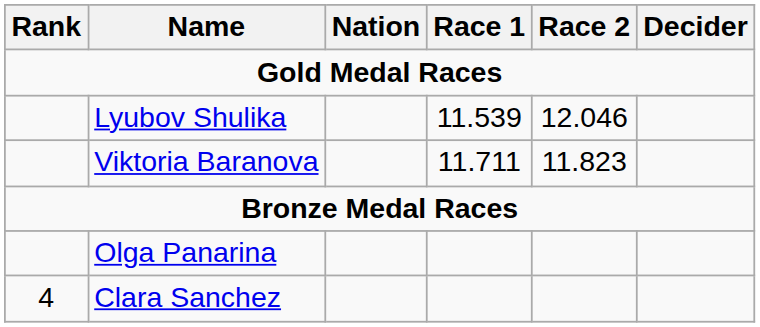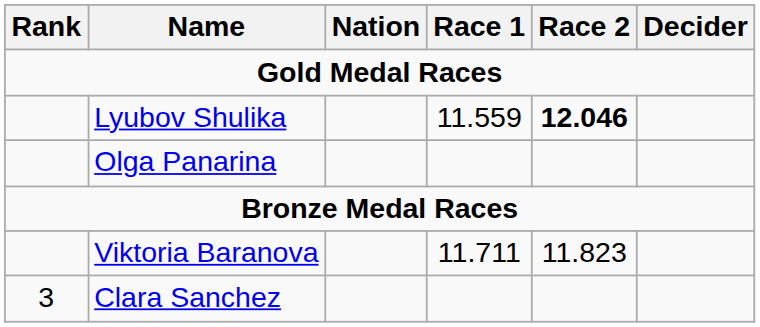Lyubov Shulika | Race 1: 11.539 -> 11.559
Lyubov Shulika | Race 2: normal -> bold
rows swapped: Olga Panarina <-> Viktoria Baranova
Clara Sanchez | Rank: 4 -> 3
